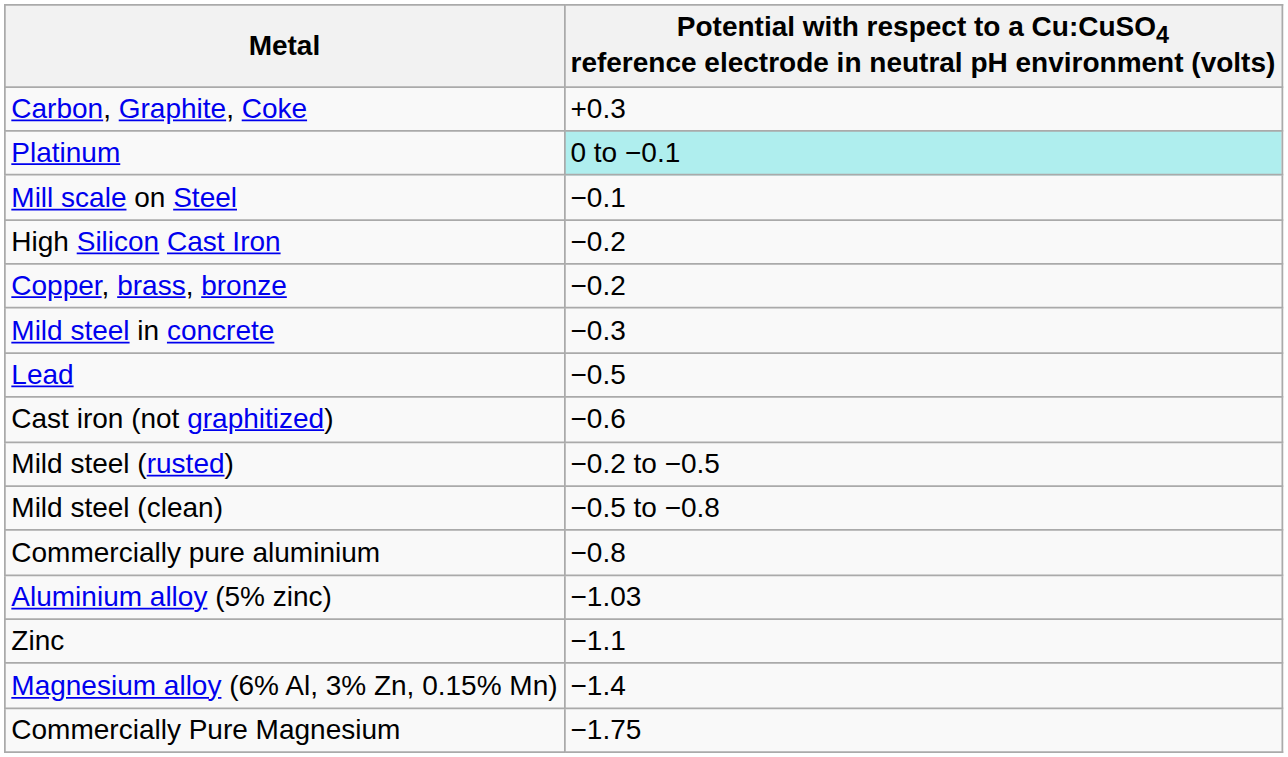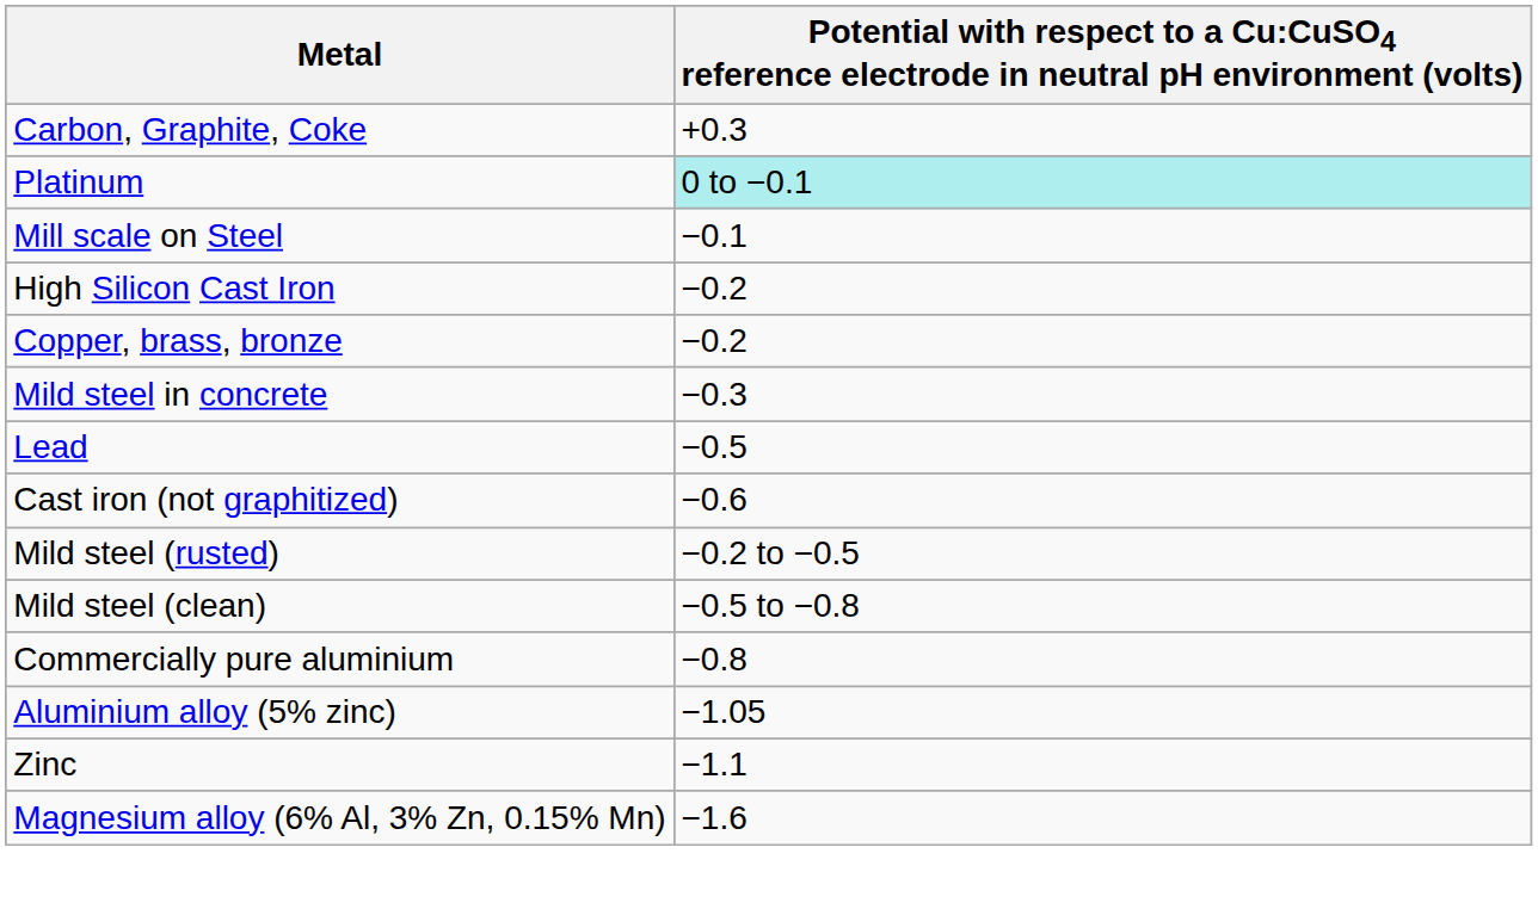Aluminium alloy (5% zinc) | column 2: −1.03 -> −1.05
Magnesium alloy (6% Al, 3% Zn, 0.15% Mn) | column 2: −1.4 -> −1.6
- row: Commercially Pure Magnesium | −1.75
